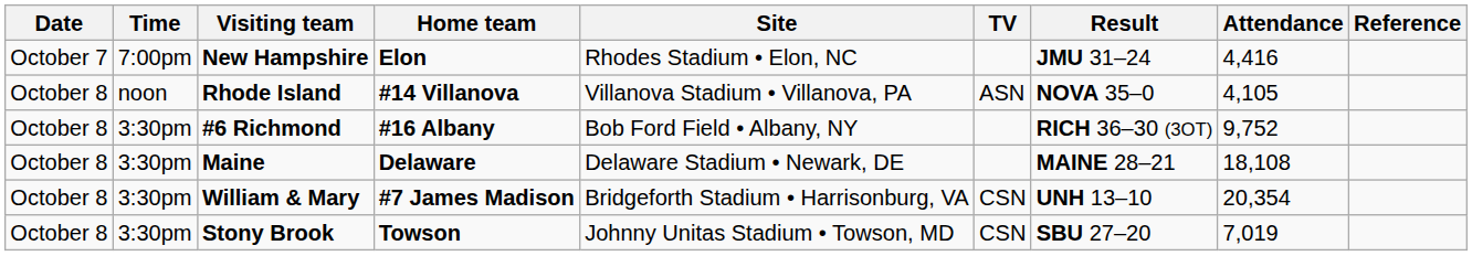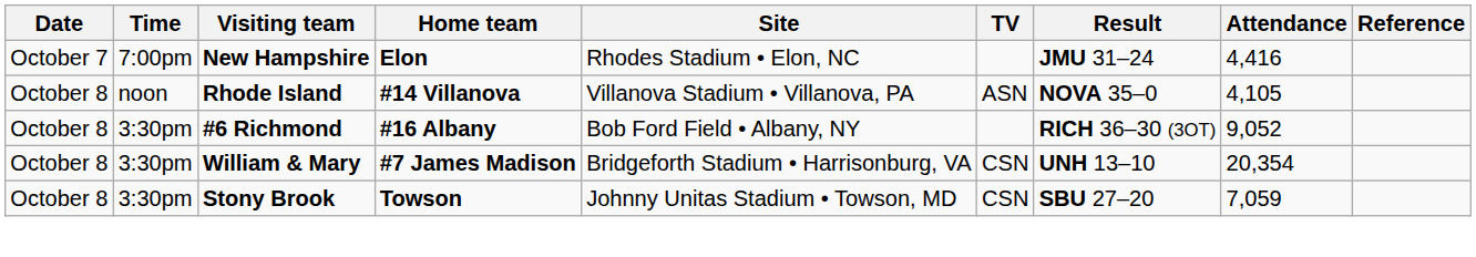#6 Richmond | Attendance: 9,752 -> 9,052
- row: October 8 | 3:30pm | Maine | Delaware | Delaware Stadium • Newark, DE | MAINE 28–21 | 18,108
Stony Brook | Attendance: 7,019 -> 7,059
